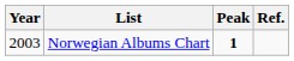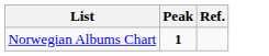- column: Year | 2003
